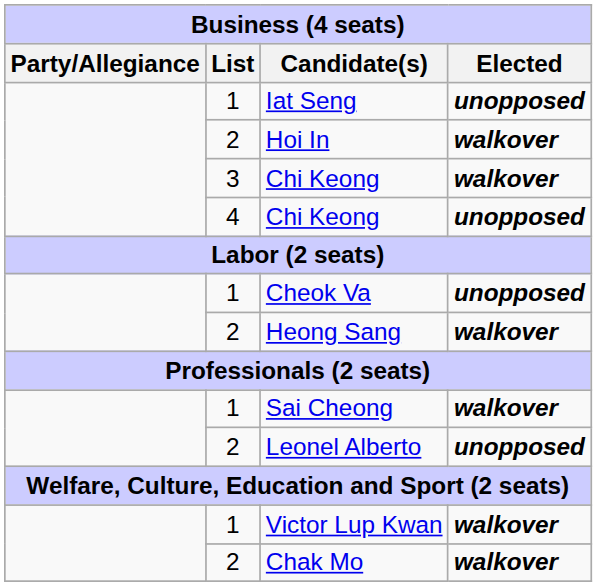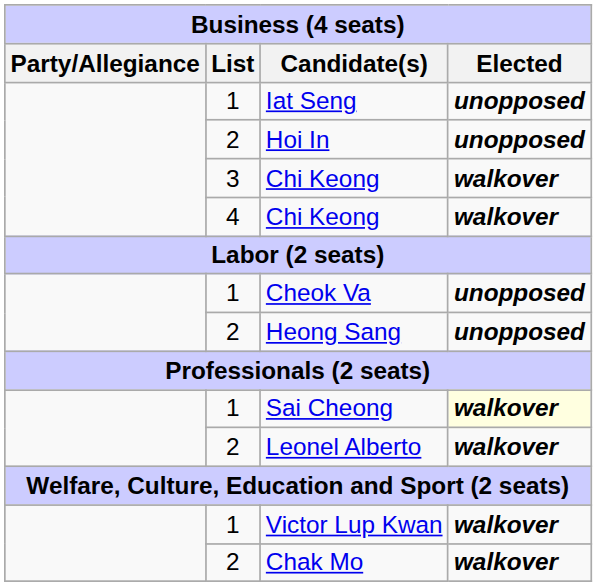Hoi In | Elected: walkover -> unopposed
4 / Chi Keong | Elected: unopposed -> walkover
Heong Sang | Elected: walkover -> unopposed
Sai Cheong | Elected: no background -> lightyellow background
Leonel Alberto | Elected: unopposed -> walkover
